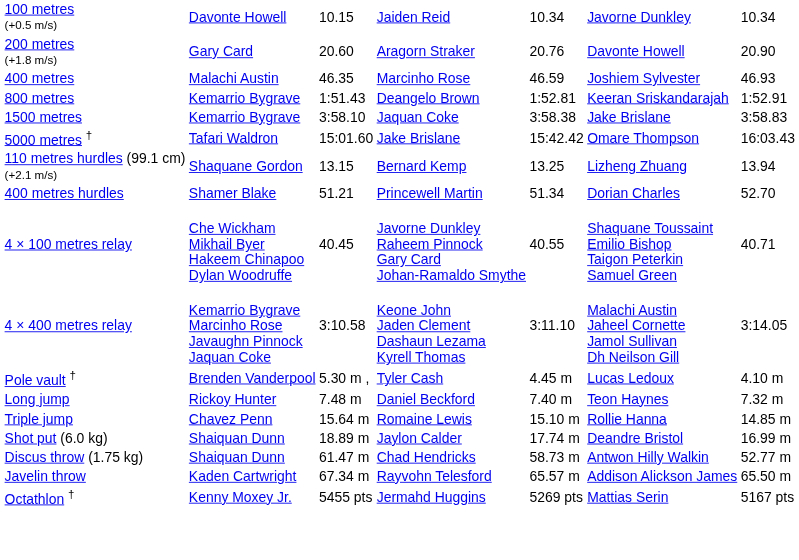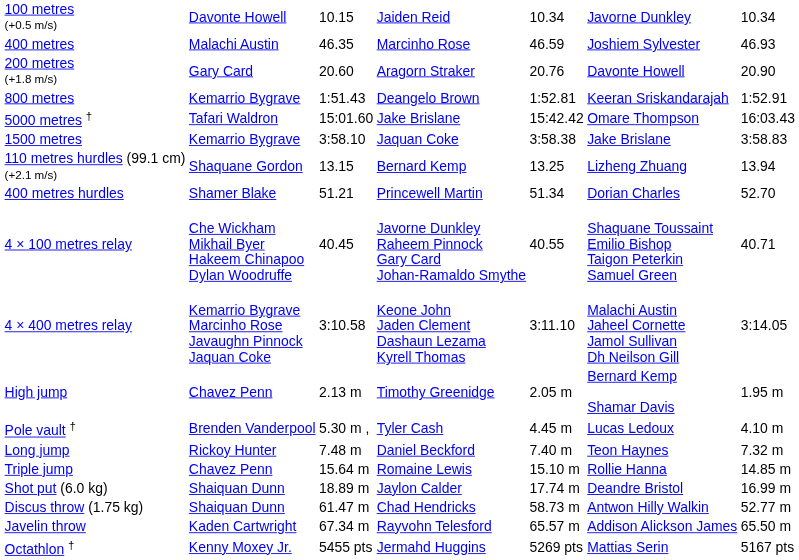rows swapped: 200 metres (+1.8 m/s) <-> 400 metres
rows swapped: 1500 metres <-> 5000 metres †
+ row: High jump | Chavez Penn | 2.13 m | Timothy Greenidge | 2.05 m | Bernard Kemp Shamar Davis | 1.95 m
